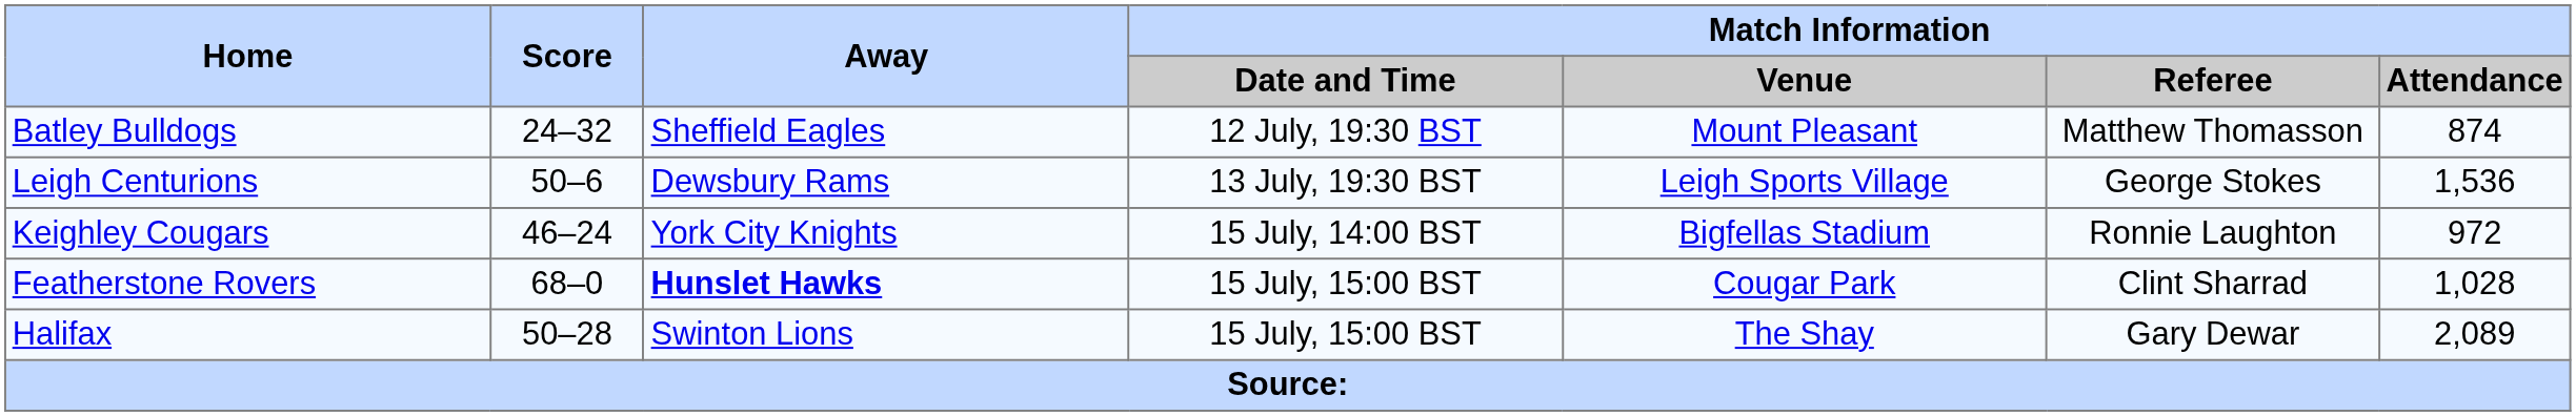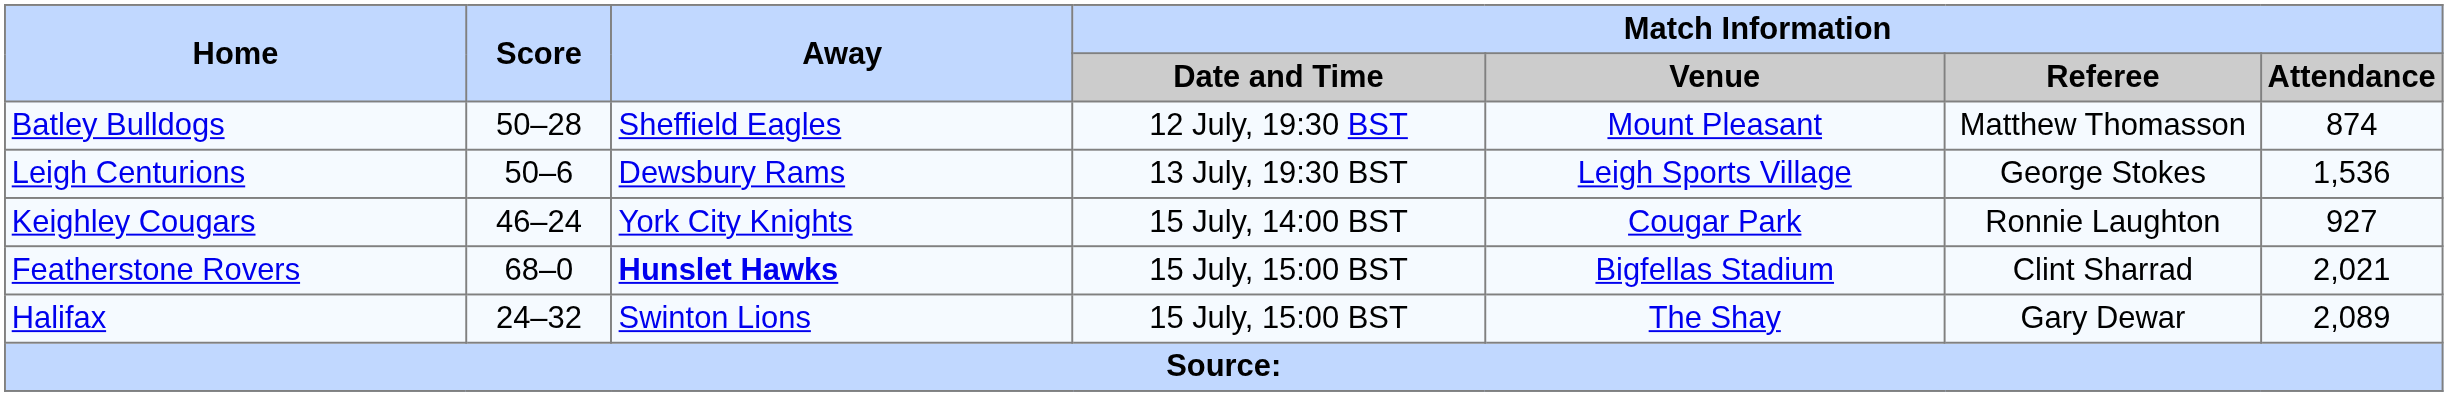Batley Bulldogs | Score: 24–32 -> 50–28
Keighley Cougars | Match Information / Venue: Bigfellas Stadium -> Cougar Park
Keighley Cougars | Match Information / Attendance: 972 -> 927
Featherstone Rovers | Match Information / Venue: Cougar Park -> Bigfellas Stadium
Featherstone Rovers | Match Information / Attendance: 1,028 -> 2,021
Halifax | Score: 50–28 -> 24–32
